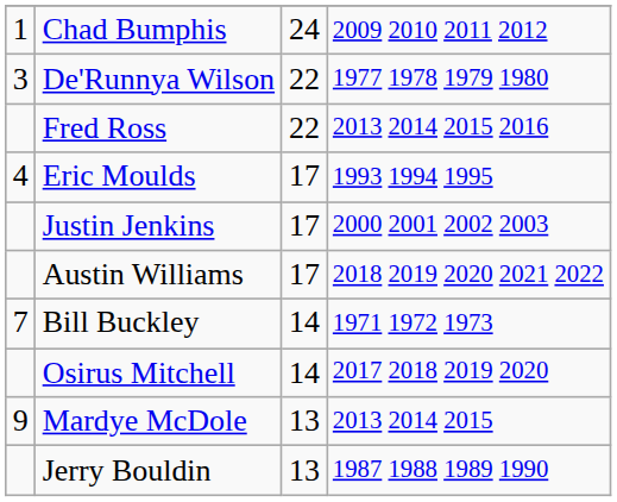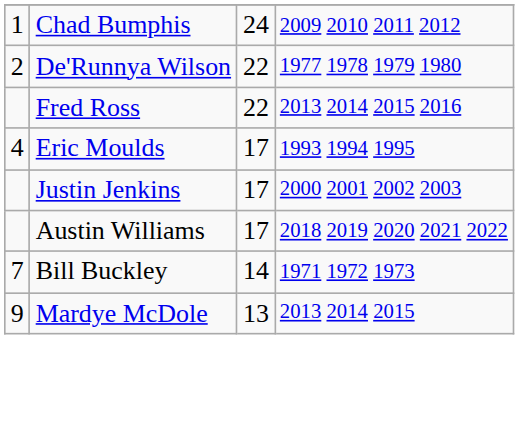De'Runnya Wilson | column 1: 3 -> 2
- row: Osirus Mitchell | 14 | 2017 2018 2019 2020
- row: Jerry Bouldin | 13 | 1987 1988 1989 1990
